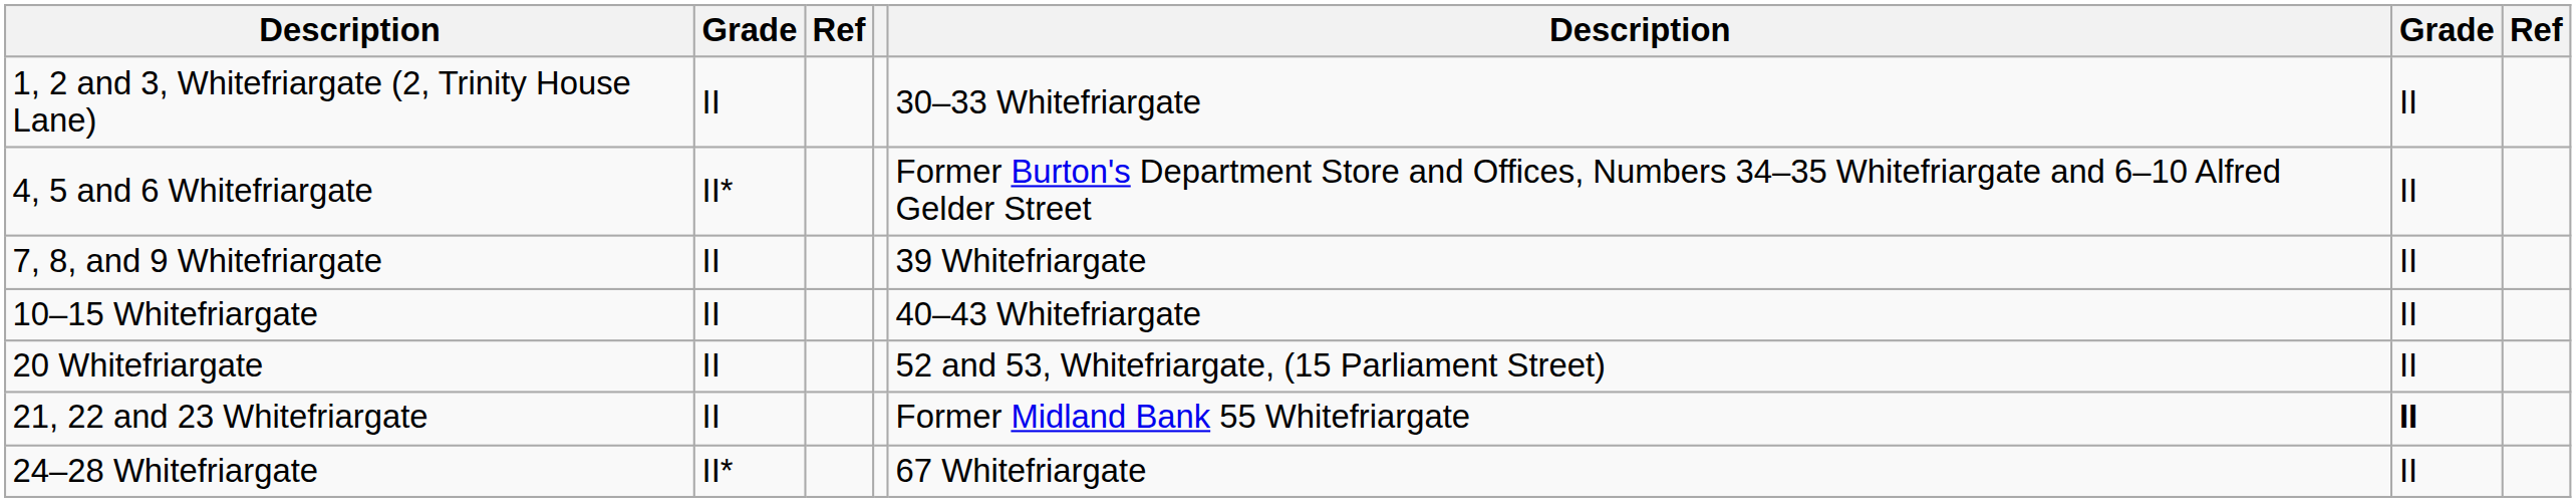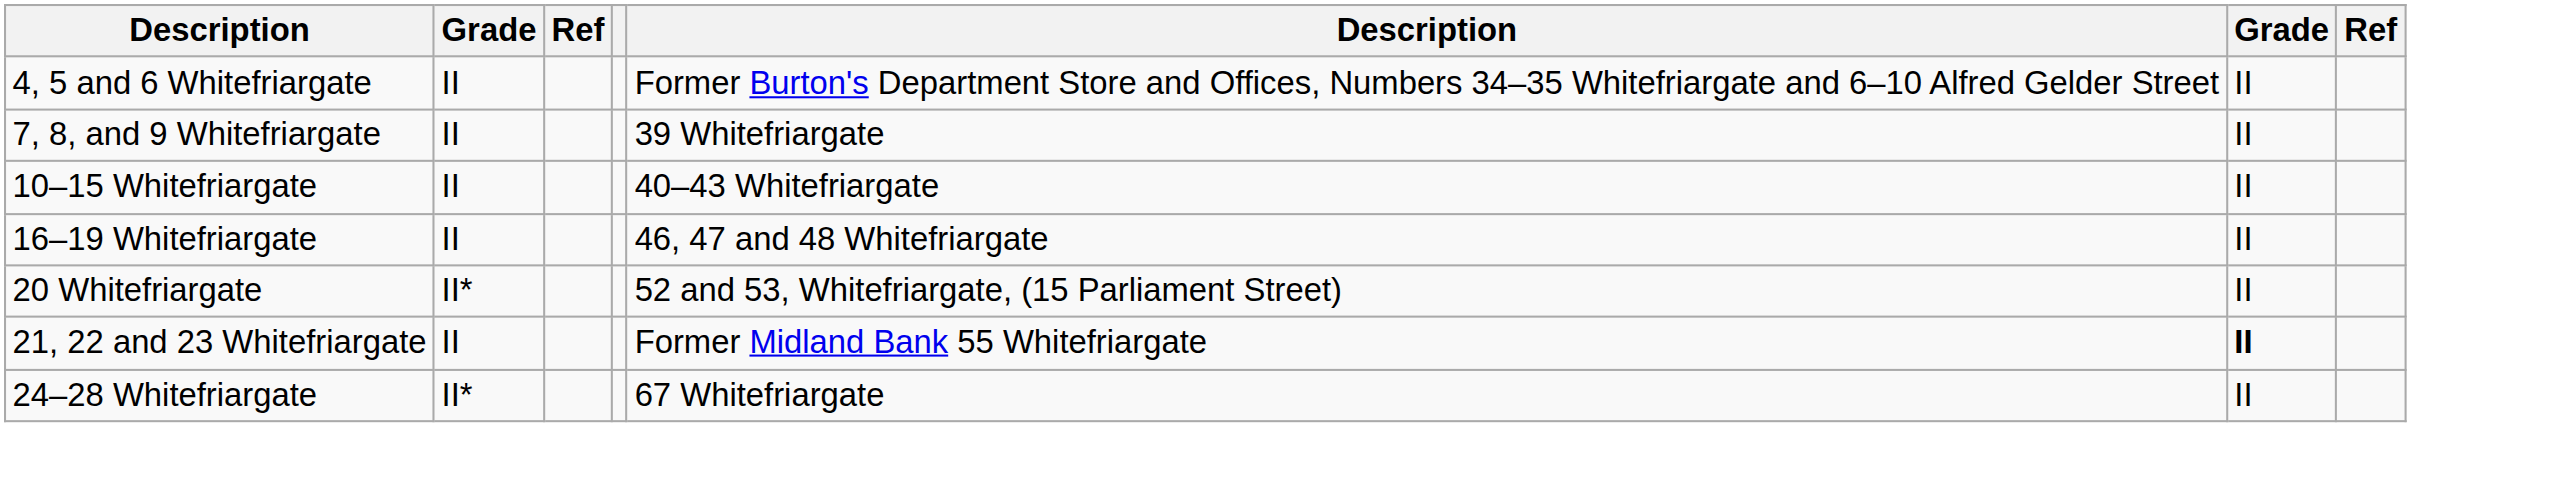- row: 1, 2 and 3, Whitefriargate (2, Trinity House Lane) | II | 30–33 Whitefriargate | II
4, 5 and 6 Whitefriargate | column 2: II* -> II
+ row: 16–19 Whitefriargate | II | 46, 47 and 48 Whitefriargate | II
20 Whitefriargate | column 2: II -> II*
